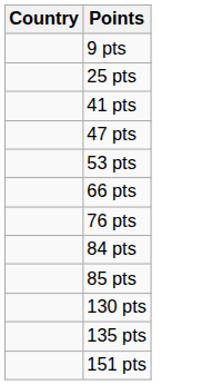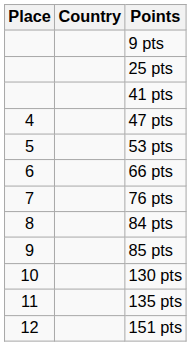+ column: Place | 4 | 5 | 6 | 7 | 8 | 9 | 10 | 11 | 12
